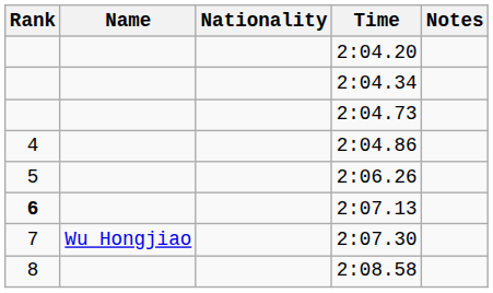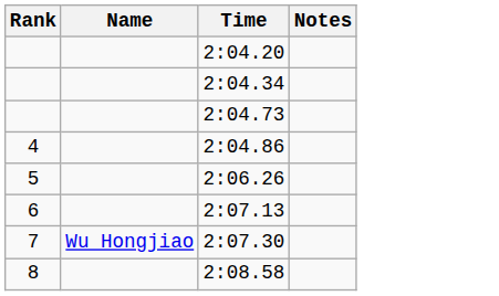- column: Nationality
2:07.13 | Rank: bold -> normal
